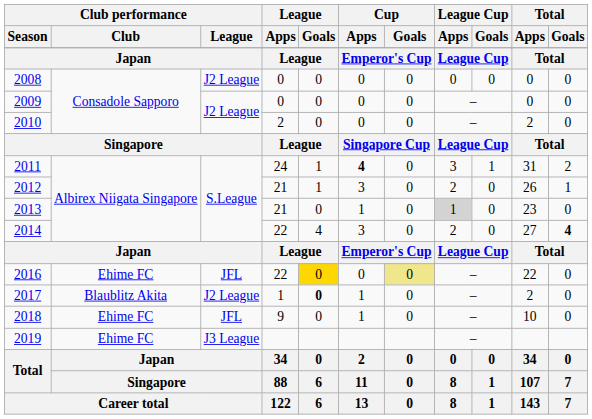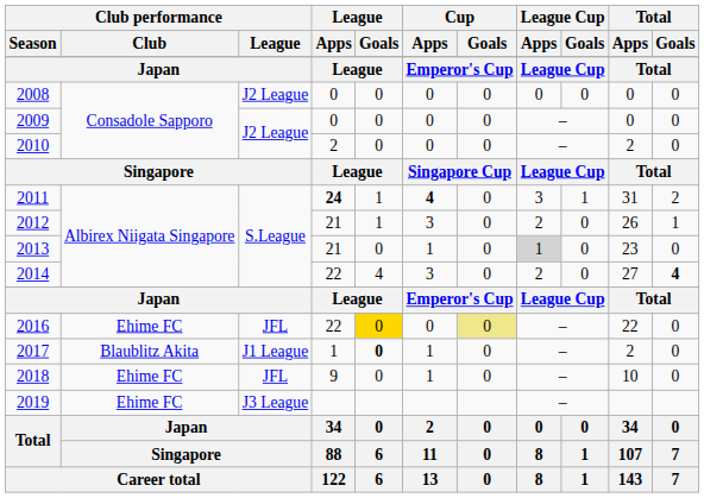2011 | League / Apps: normal -> bold
2017 | Club performance / League: J2 League -> J1 League
